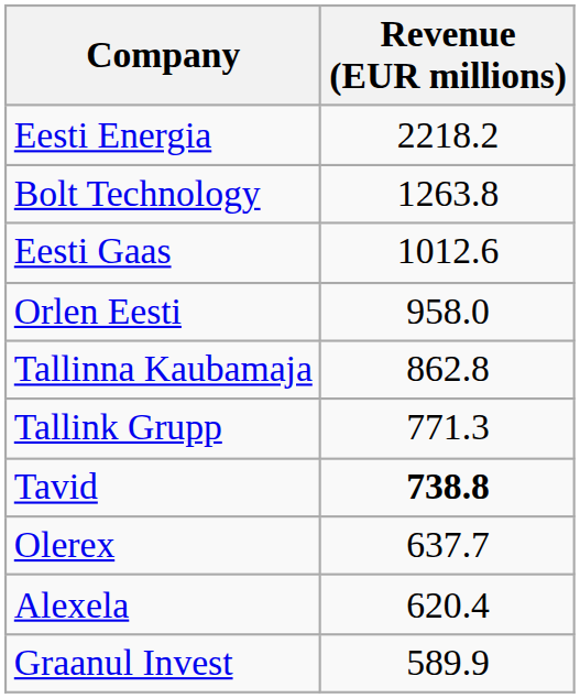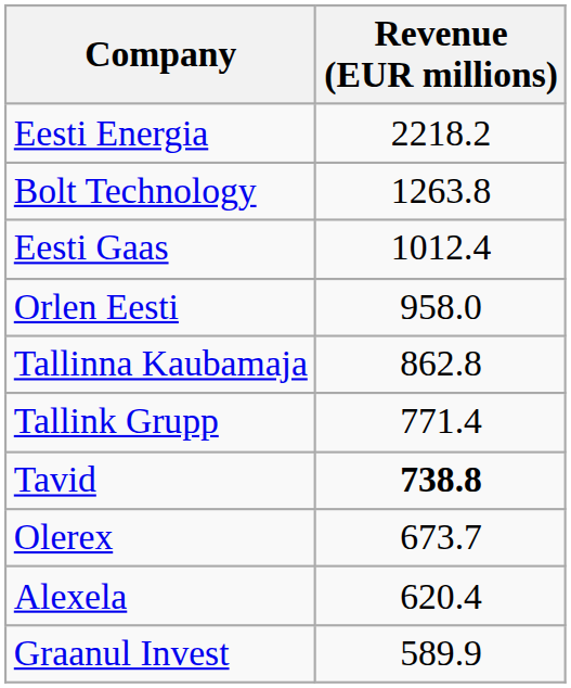Eesti Gaas | Revenue (EUR millions): 1012.6 -> 1012.4
Tallink Grupp | Revenue (EUR millions): 771.3 -> 771.4
Olerex | Revenue (EUR millions): 637.7 -> 673.7
